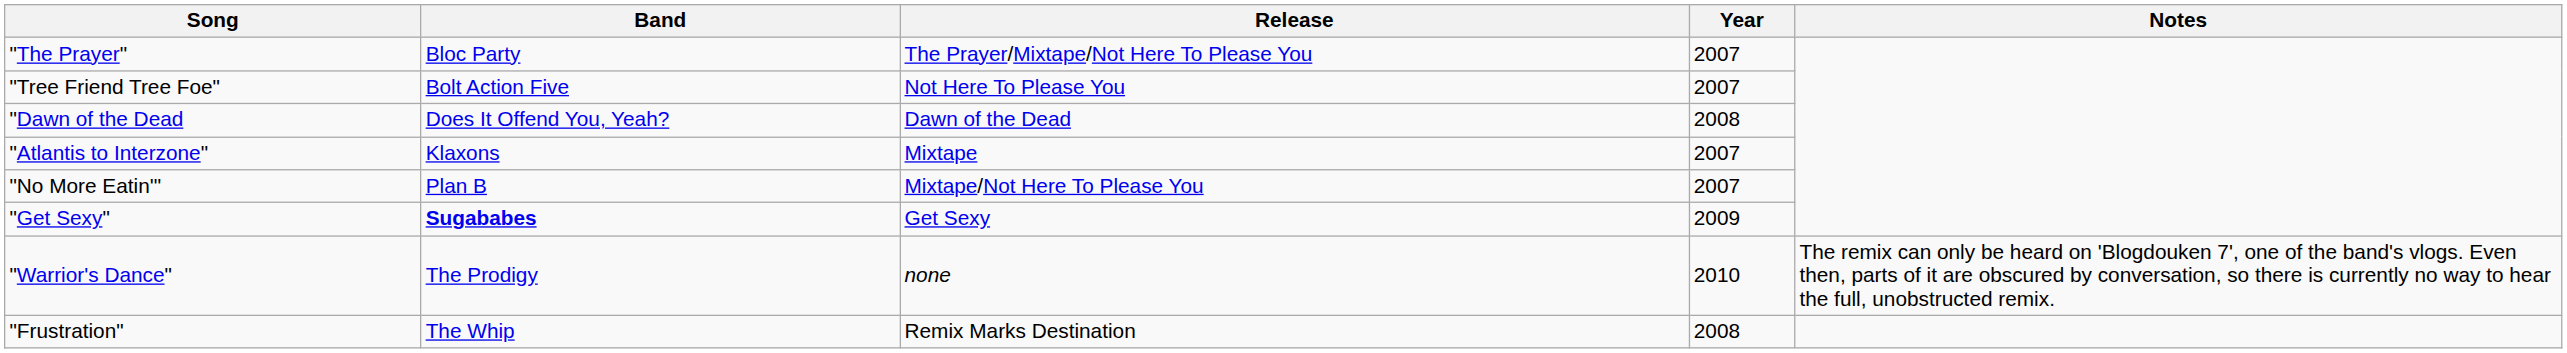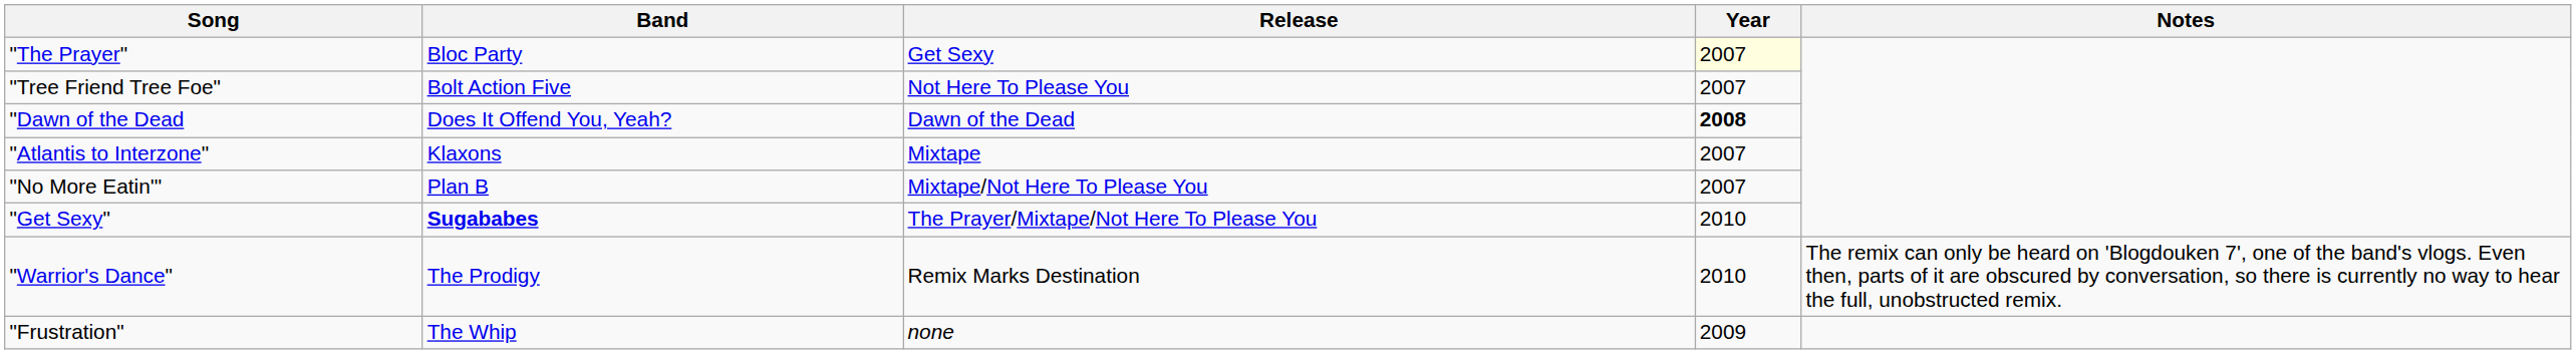"The Prayer" | Release: The Prayer/Mixtape/Not Here To Please You -> Get Sexy
"The Prayer" | Year: no background -> lightyellow background
"Dawn of the Dead | Year: normal -> bold
"Get Sexy" | Release: Get Sexy -> The Prayer/Mixtape/Not Here To Please You
"Get Sexy" | Year: 2009 -> 2010
"Warrior's Dance" | Release: none -> Remix Marks Destination
"Frustration" | Release: Remix Marks Destination -> none
"Frustration" | Year: 2008 -> 2009
